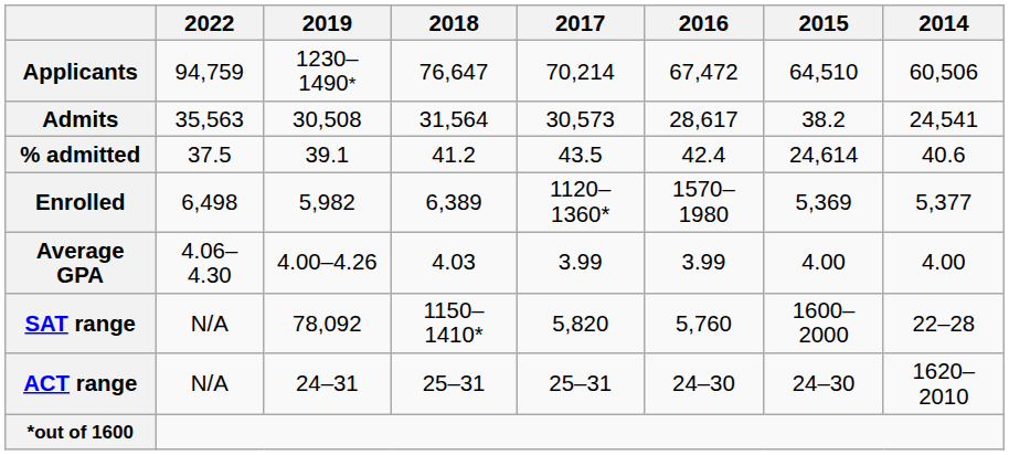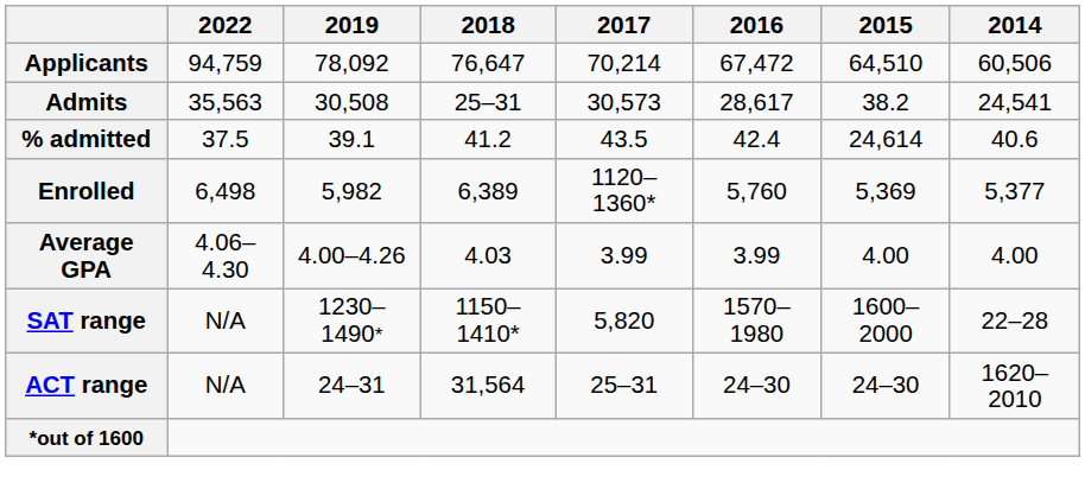Applicants | 2019: 1230–1490* -> 78,092
Admits | 2018: 31,564 -> 25–31
Enrolled | 2016: 1570–1980 -> 5,760
SAT range | 2019: 78,092 -> 1230–1490*
SAT range | 2016: 5,760 -> 1570–1980
ACT range | 2018: 25–31 -> 31,564
